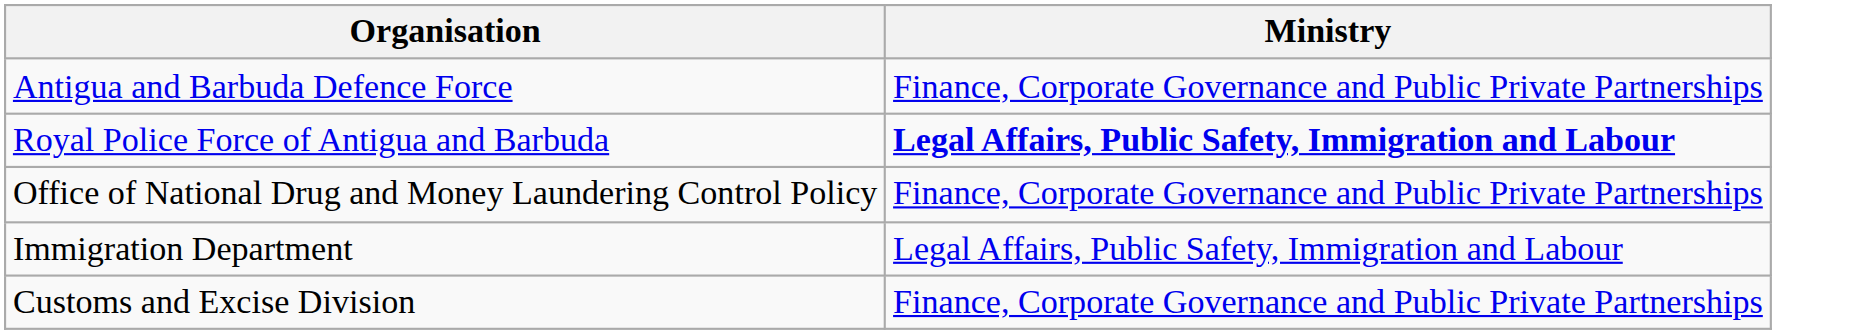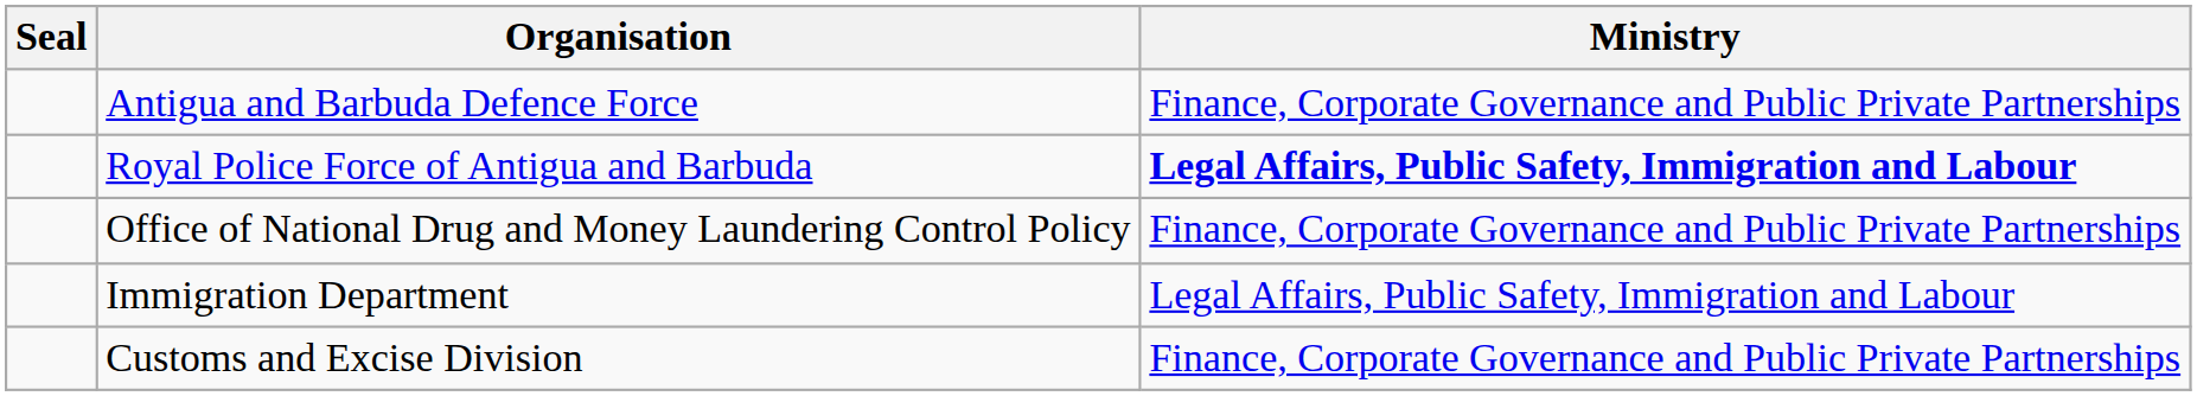+ column: Seal
